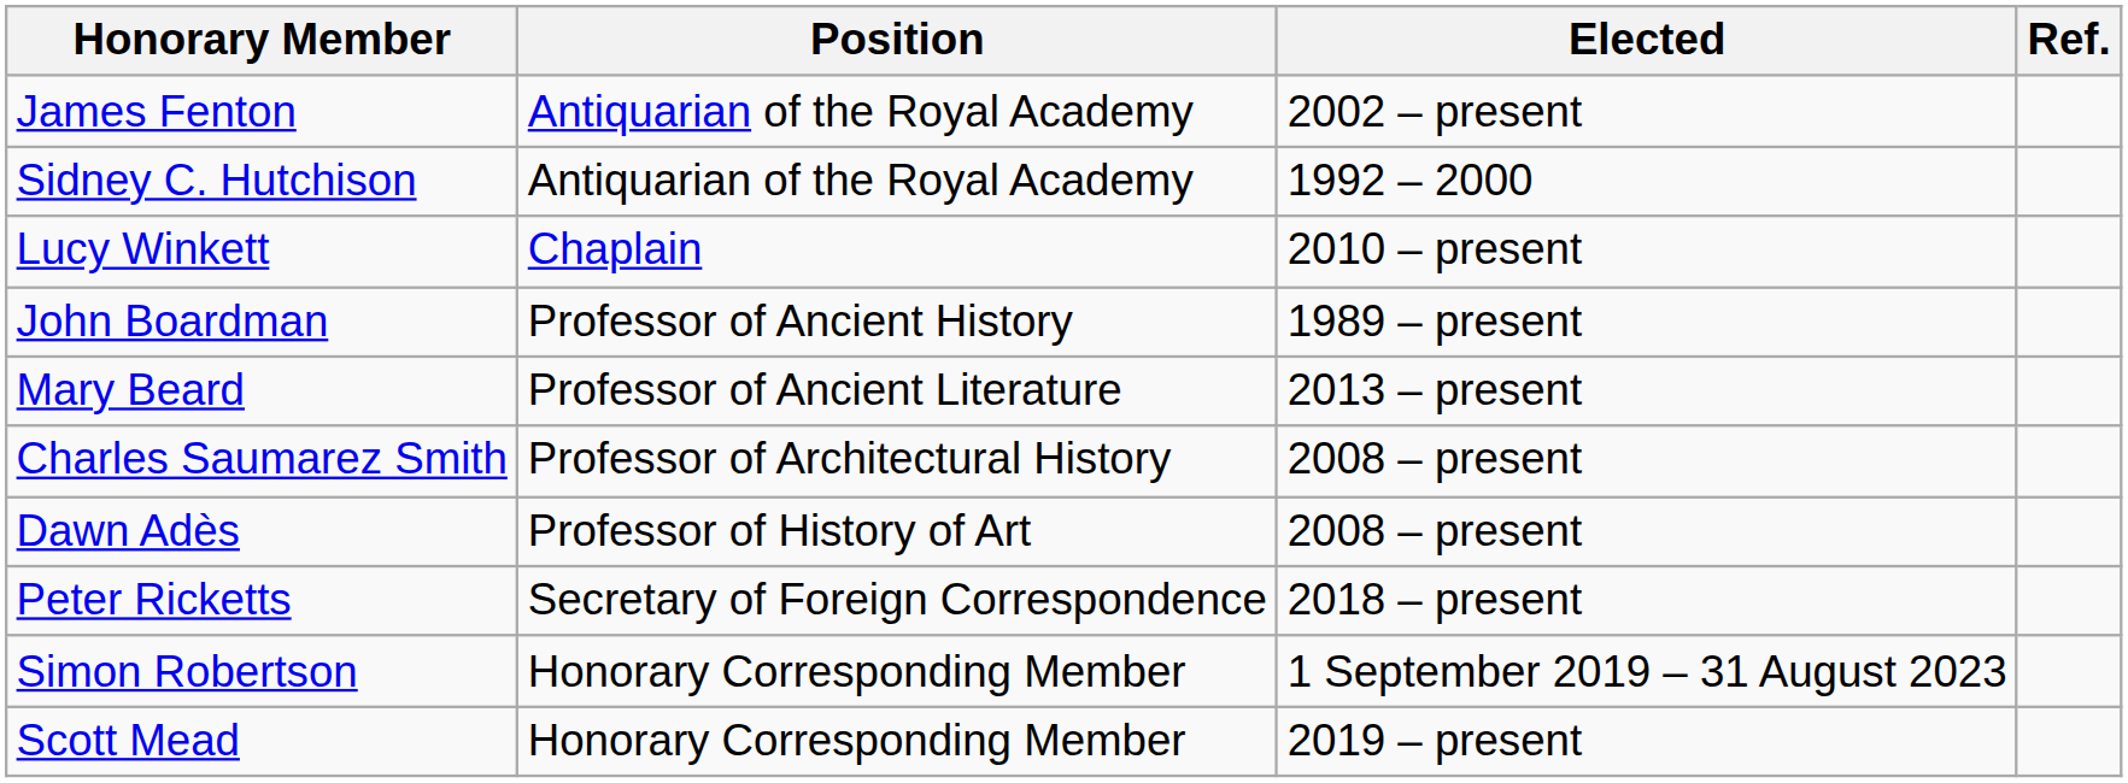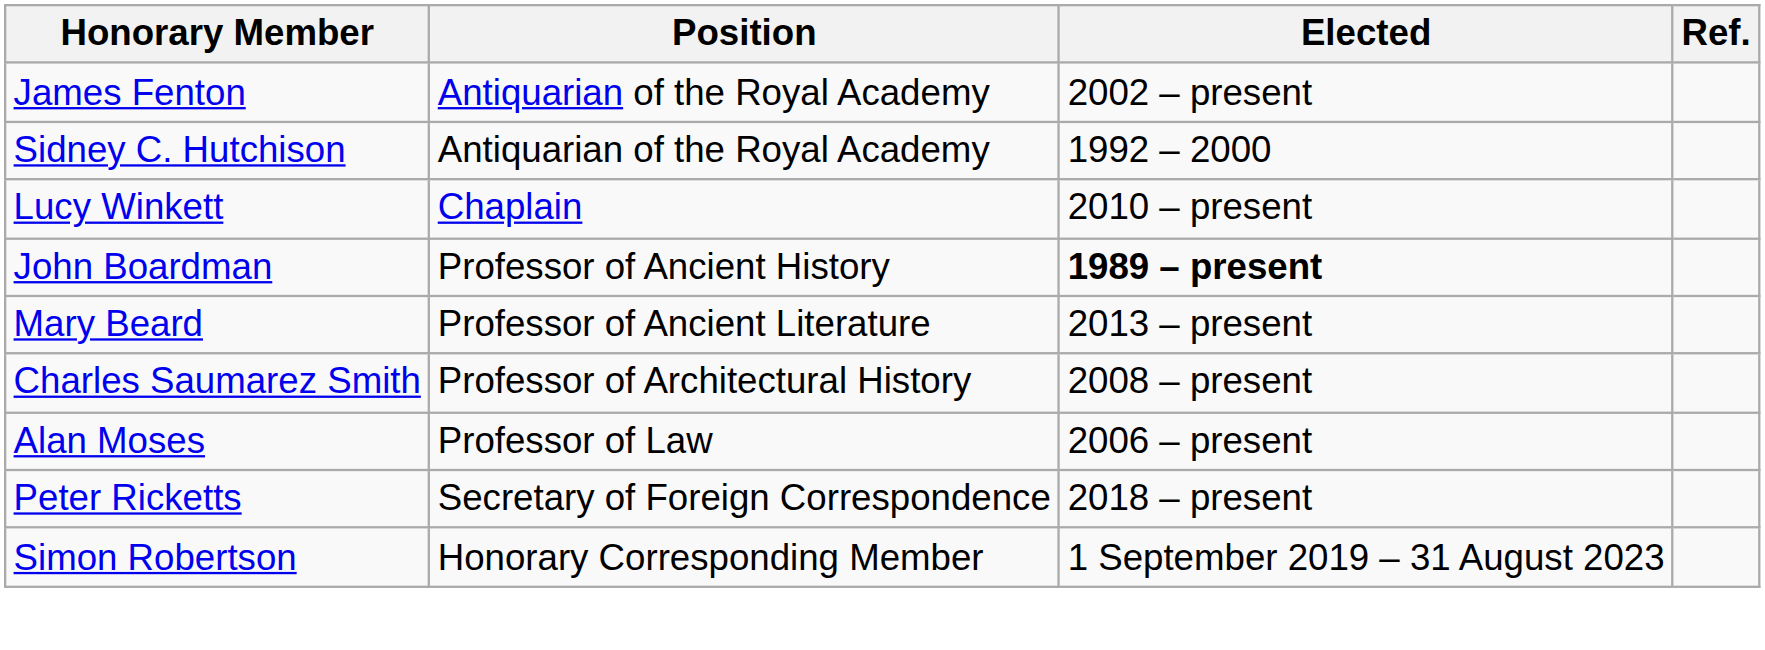John Boardman | Elected: normal -> bold
- row: Dawn Adès | Professor of History of Art | 2008 – present
+ row: Alan Moses | Professor of Law | 2006 – present
- row: Scott Mead | Honorary Corresponding Member | 2019 – present
